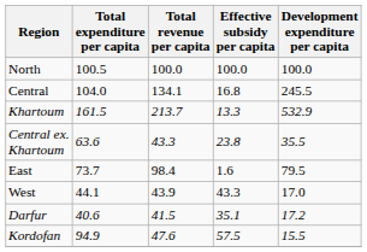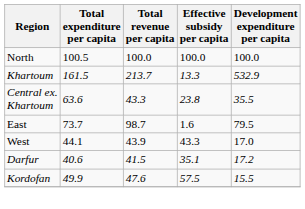- row: Central | 104.0 | 134.1 | 16.8 | 245.5
East | Total revenue per capita: 98.4 -> 98.7
Kordofan | Total expenditure per capita: 94.9 -> 49.9
